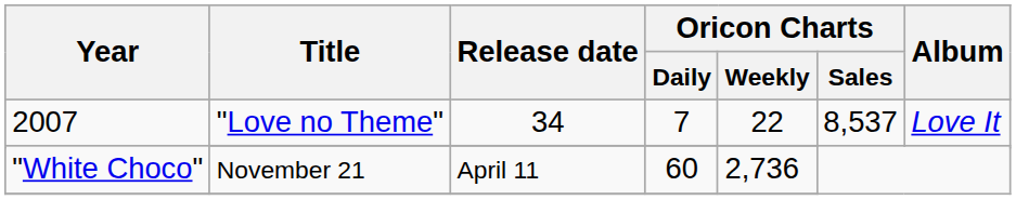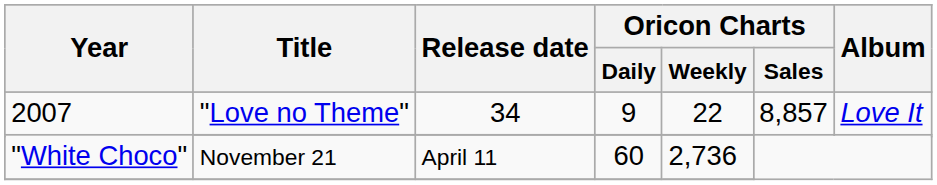2007 / "Love no Theme" | Oricon Charts / Daily: 7 -> 9
2007 / "Love no Theme" | Oricon Charts / Sales: 8,537 -> 8,857
